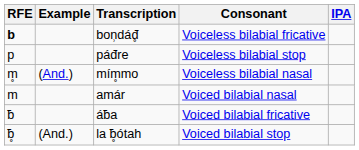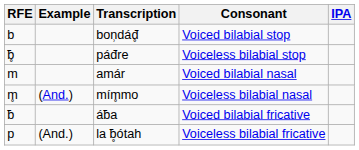bon̹dáđ̥ | RFE: bold -> normal
bon̹dáđ̥ | Consonant: Voiceless bilabial fricative -> Voiced bilabial stop
páđre | RFE: p -> ƀ̥
rows swapped: amár <-> mím̥mo
la ƀ̥ótah | RFE: ƀ̥ -> p
la ƀ̥ótah | Consonant: Voiced bilabial stop -> Voiceless bilabial fricative
